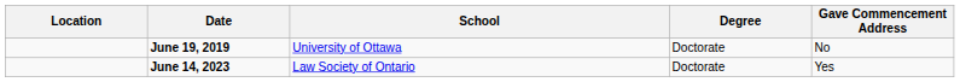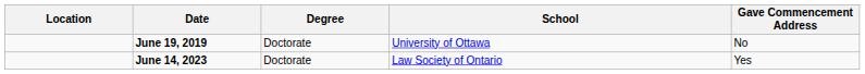columns swapped: School <-> Degree
